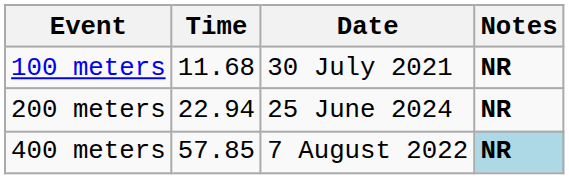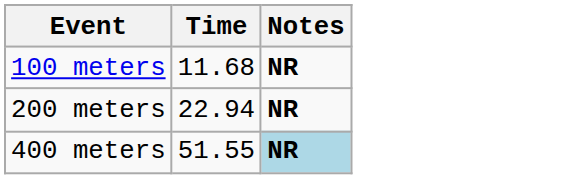- column: Date | 30 July 2021 | 25 June 2024 | 7 August 2022
400 meters | Time: 57.85 -> 51.55
